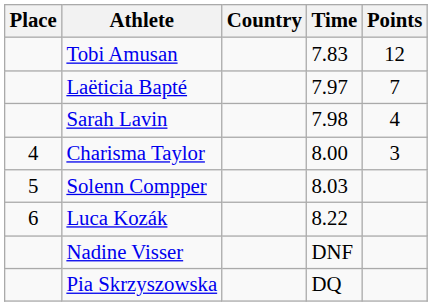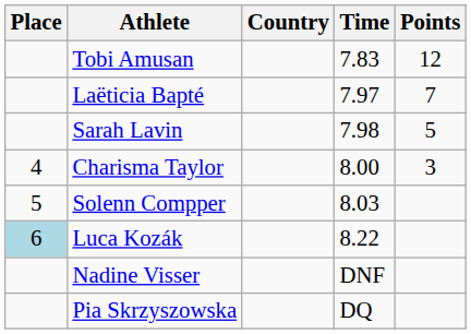Sarah Lavin | Points: 4 -> 5
Luca Kozák | Place: no background -> lightblue background
